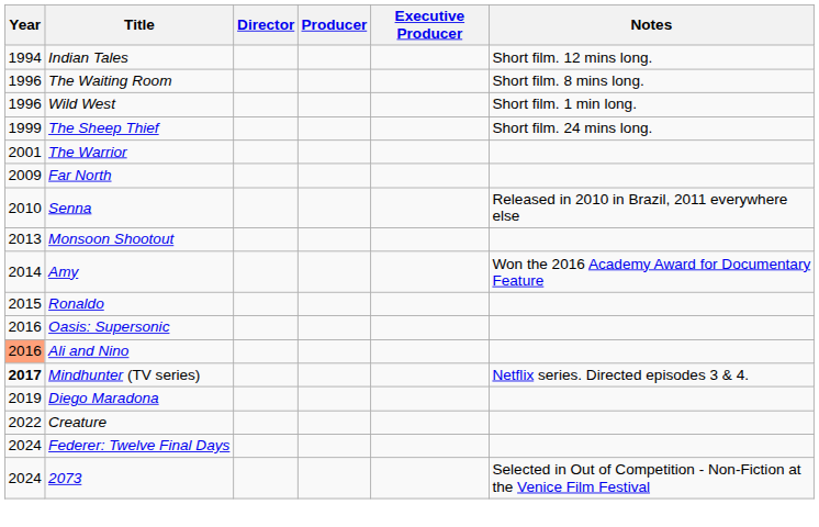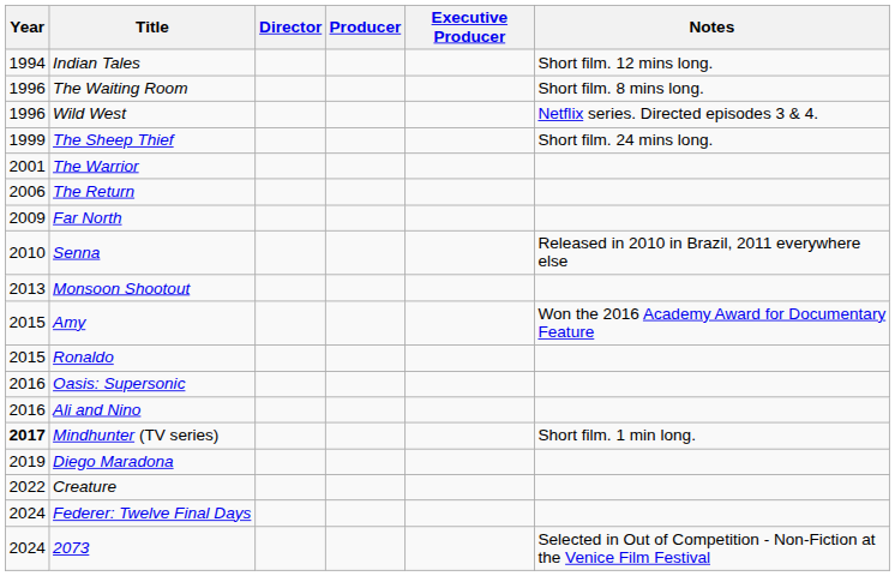Wild West | Notes: Short film. 1 min long. -> Netflix series. Directed episodes 3 & 4.
+ row: 2006 | The Return
Amy | Year: 2014 -> 2015
Ali and Nino | Year: lightsalmon background -> no background
Mindhunter (TV series) | Notes: Netflix series. Directed episodes 3 & 4. -> Short film. 1 min long.
